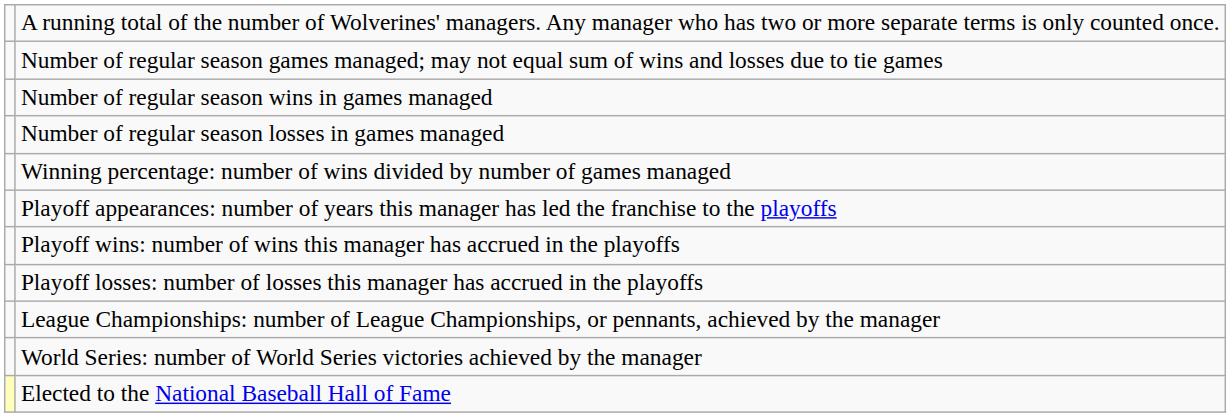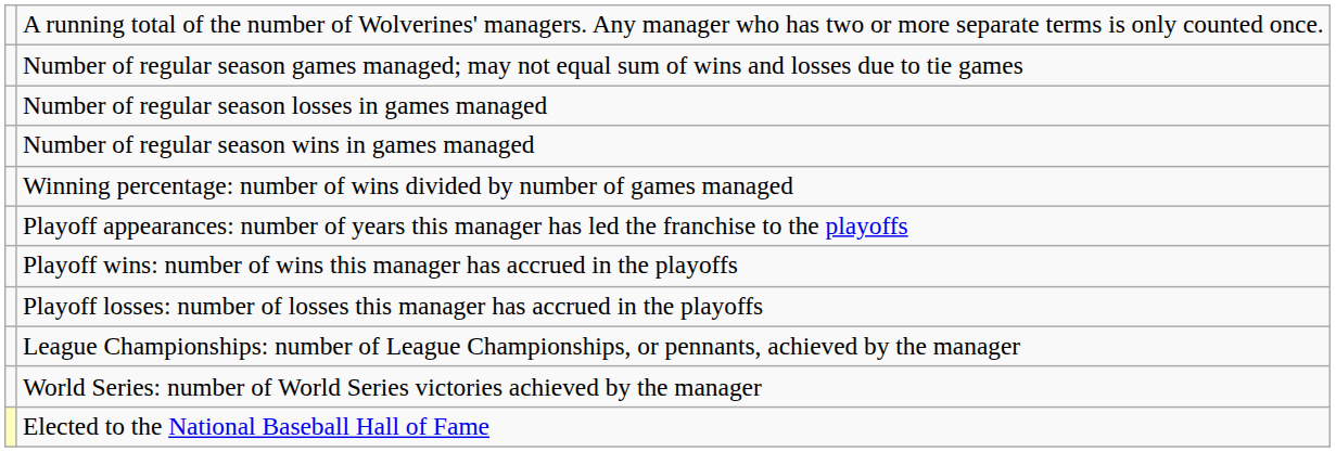rows swapped: Number of regular season wins in games managed <-> Number of regular season losses in games managed
